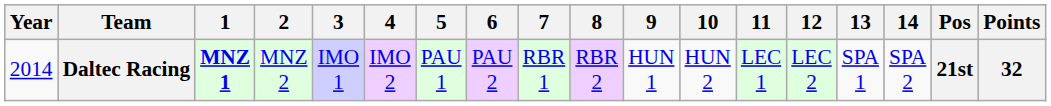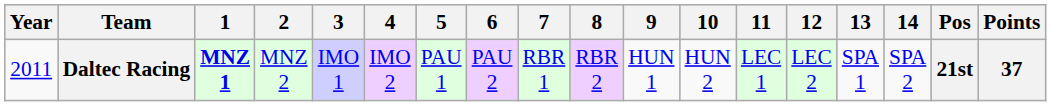Daltec Racing | Year: 2014 -> 2011
Daltec Racing | Points: 32 -> 37
